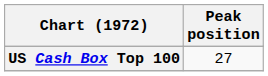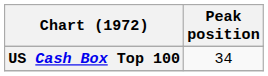US Cash Box Top 100 | Peak position: 27 -> 34
